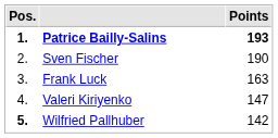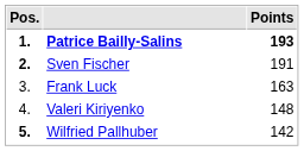Sven Fischer | Pos.: normal -> bold
Sven Fischer | Points: 190 -> 191
Valeri Kiriyenko | Points: 147 -> 148
